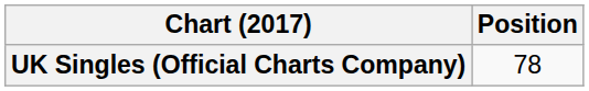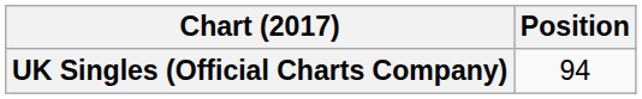UK Singles (Official Charts Company) | Position: 78 -> 94
